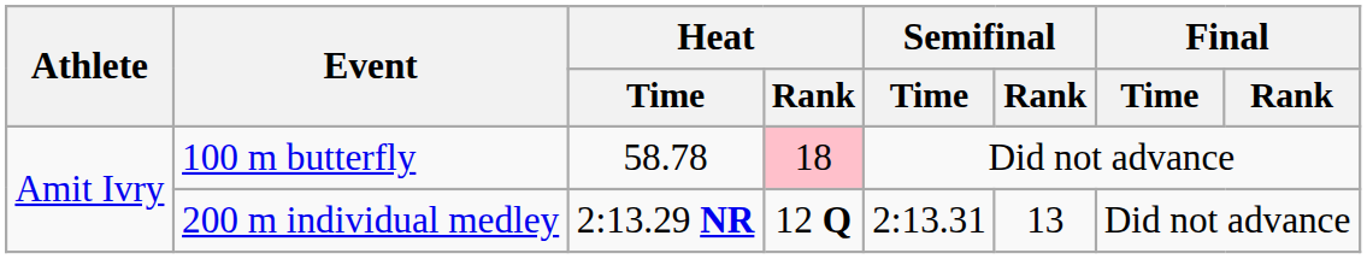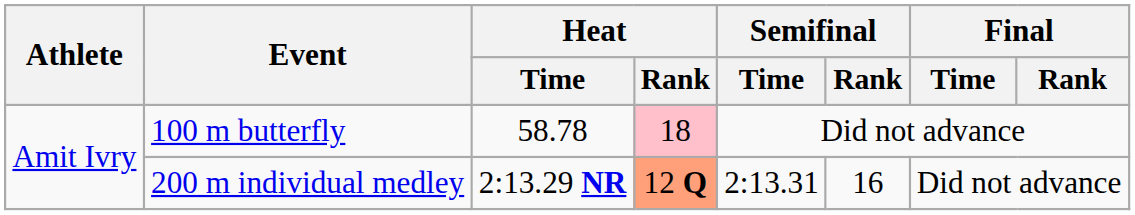200 m individual medley | Heat / Rank: no background -> lightsalmon background
200 m individual medley | Semifinal / Rank: 13 -> 16
